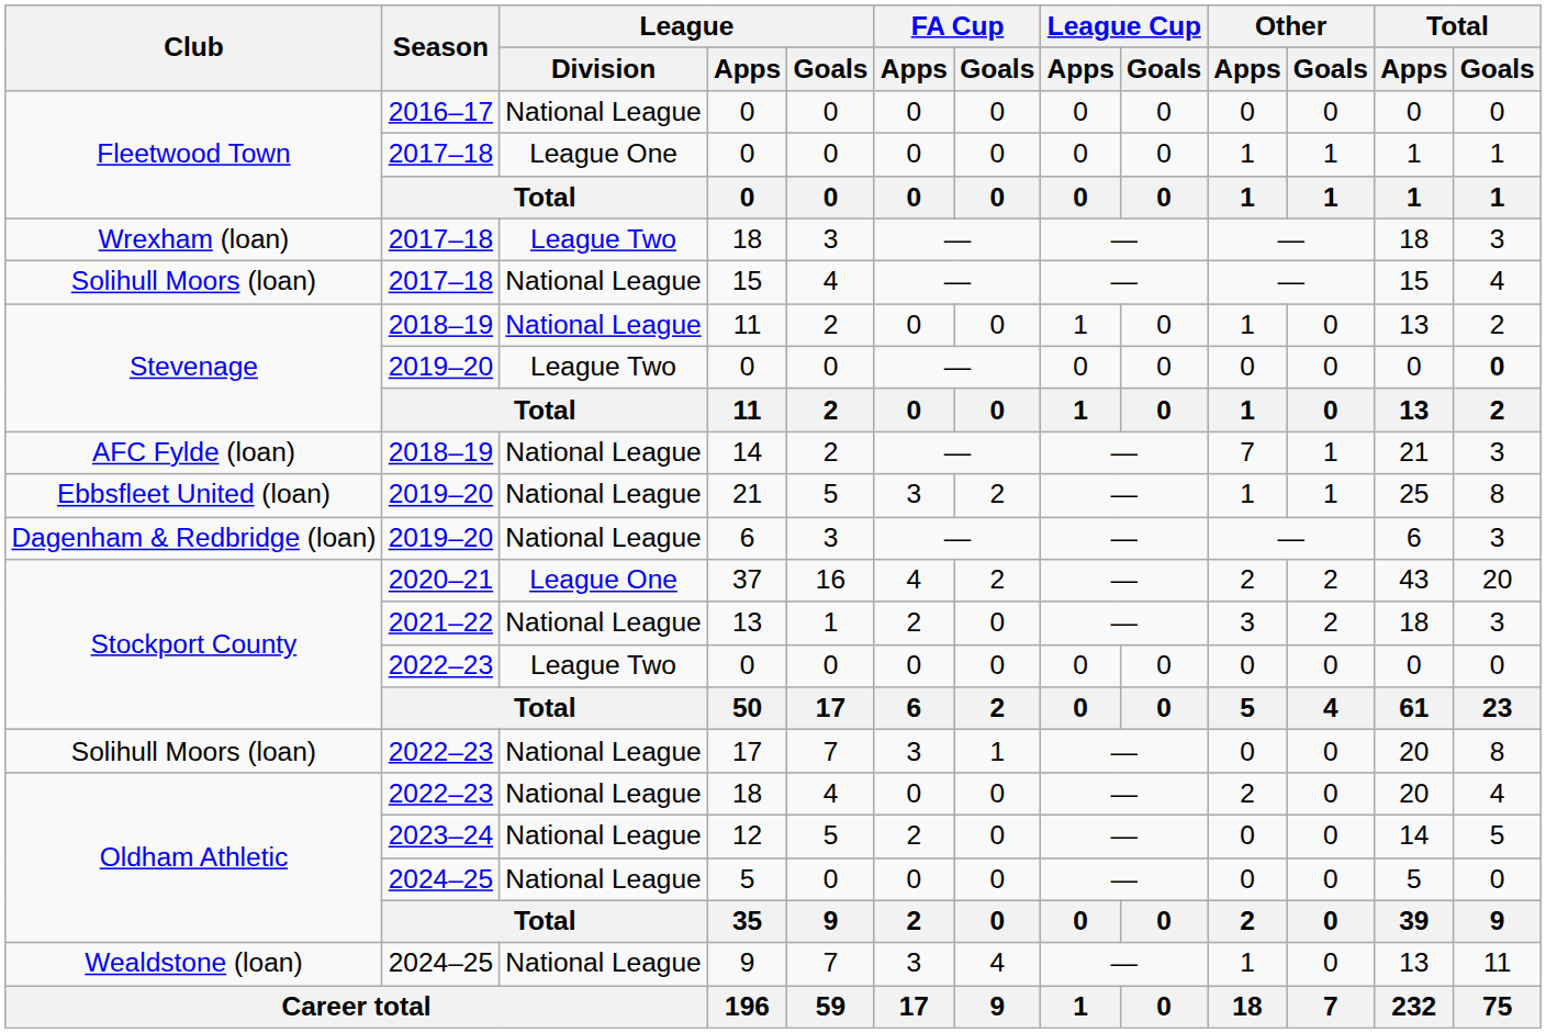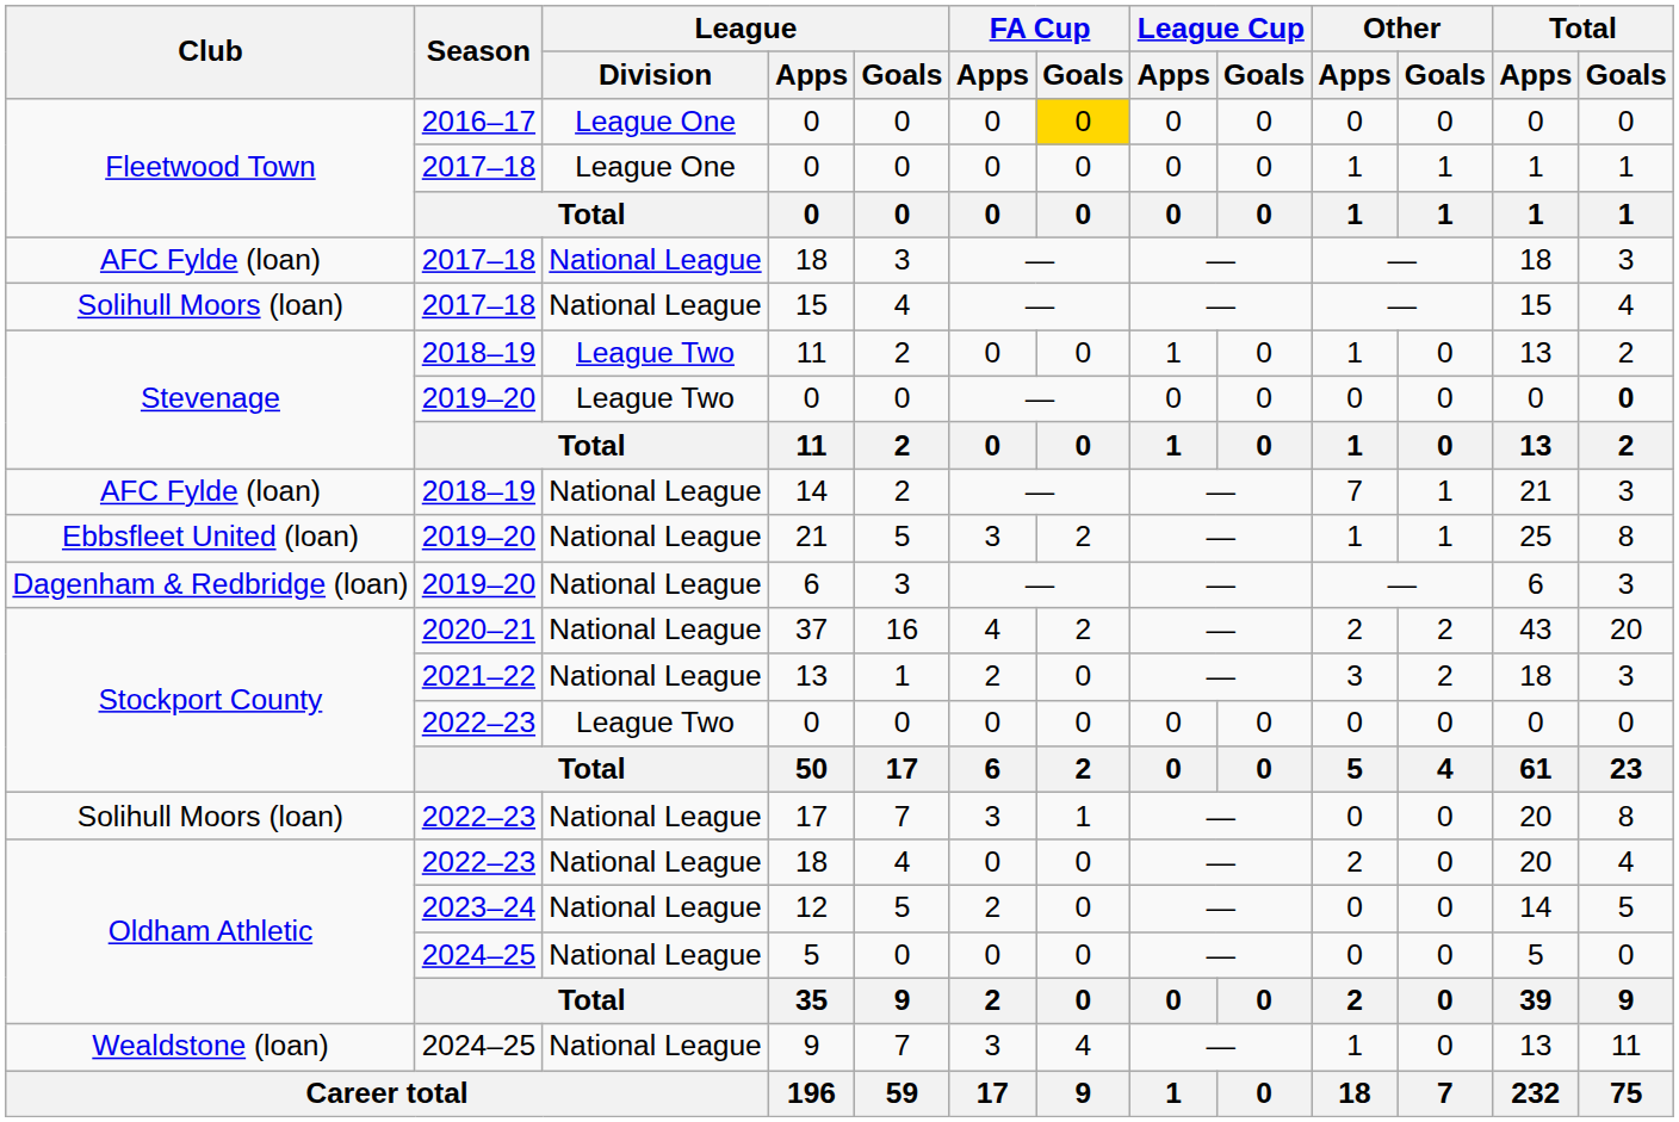2016–17 / 0 | League / Division: National League -> League One
2016–17 / 0 | FA Cup / Goals: no background -> gold background
2017–18 / 18 | Club: Wrexham (loan) -> AFC Fylde (loan)
2017–18 / 18 | League / Division: League Two -> National League
2018–19 / 11 | League / Division: National League -> League Two
37 | League / Division: League One -> National League
